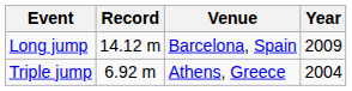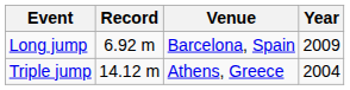Long jump | Record: 14.12 m -> 6.92 m
Triple jump | Record: 6.92 m -> 14.12 m
